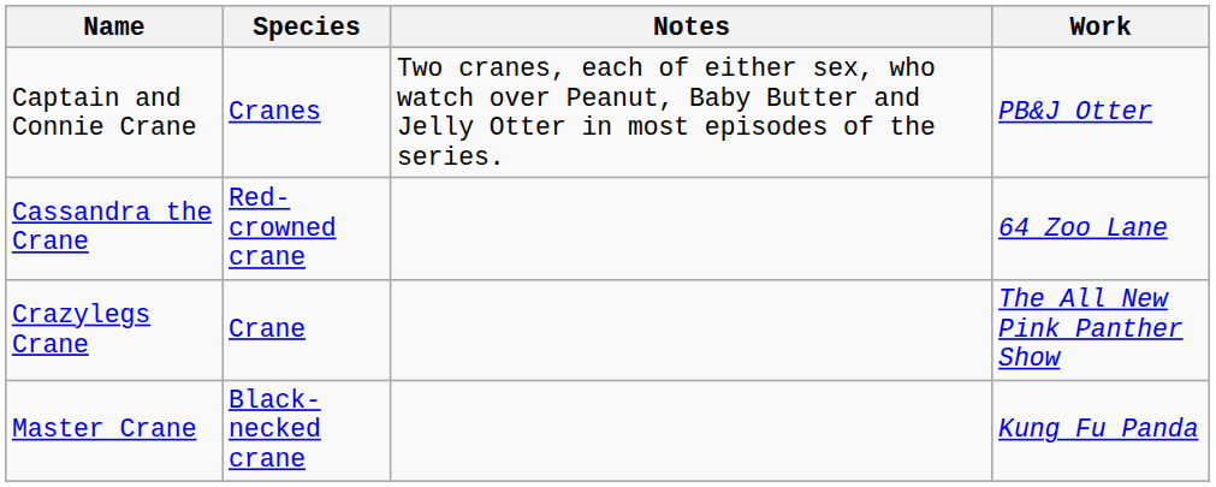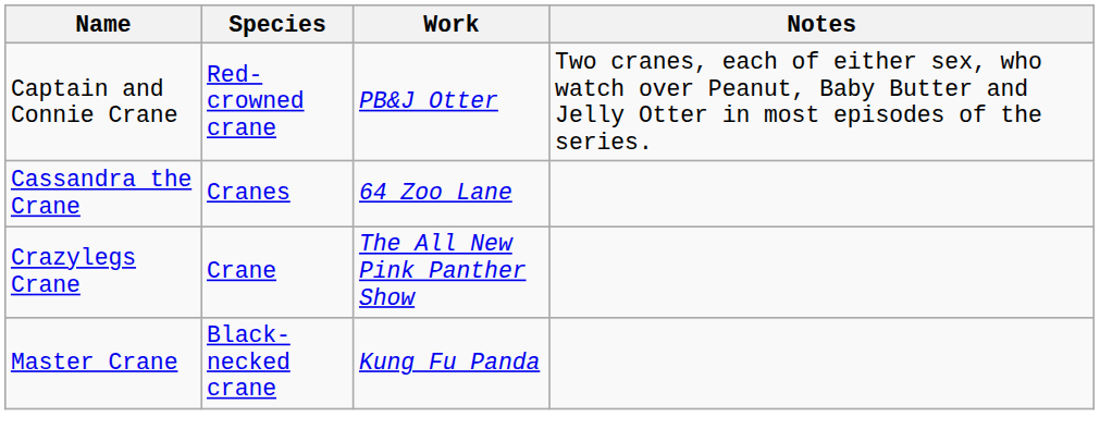columns swapped: Work <-> Notes
Captain and Connie Crane | Species: Cranes -> Red-crowned crane
Cassandra the Crane | Species: Red-crowned crane -> Cranes
